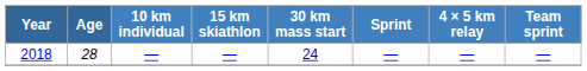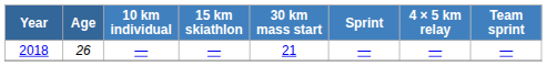2018 | Age: 28 -> 26
2018 | 30 km mass start: 24 -> 21
